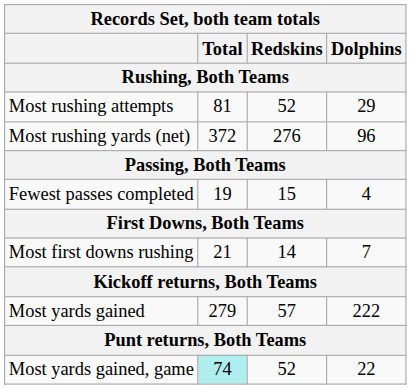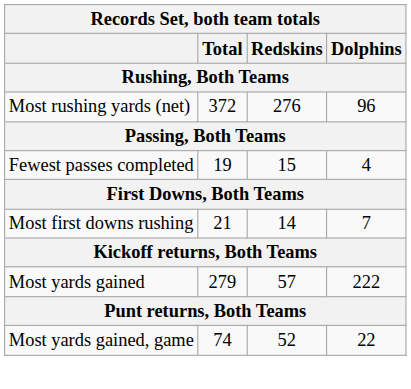- row: Most rushing attempts | 81 | 52 | 29
Most yards gained, game | Total: paleturquoise background -> no background
